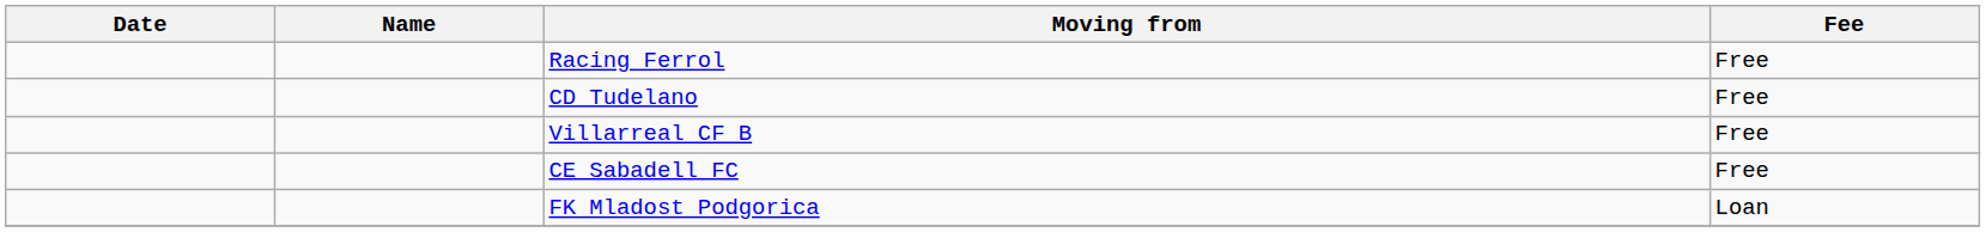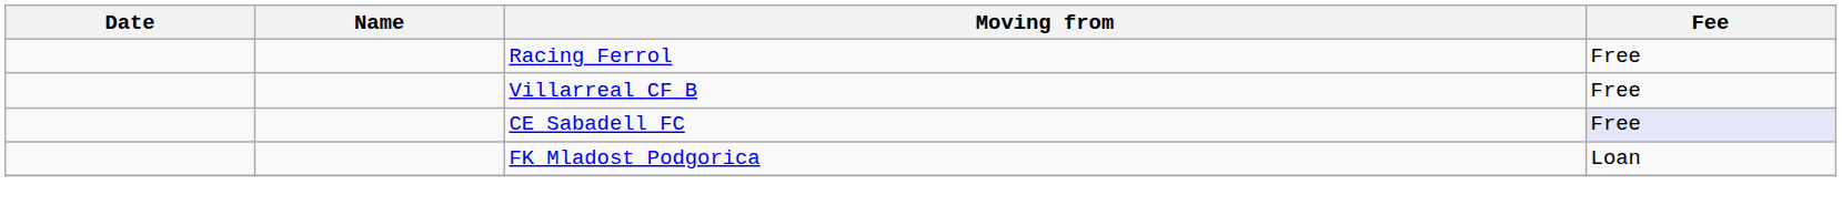- row: CD Tudelano | Free
CE Sabadell FC | Fee: no background -> lavender background
